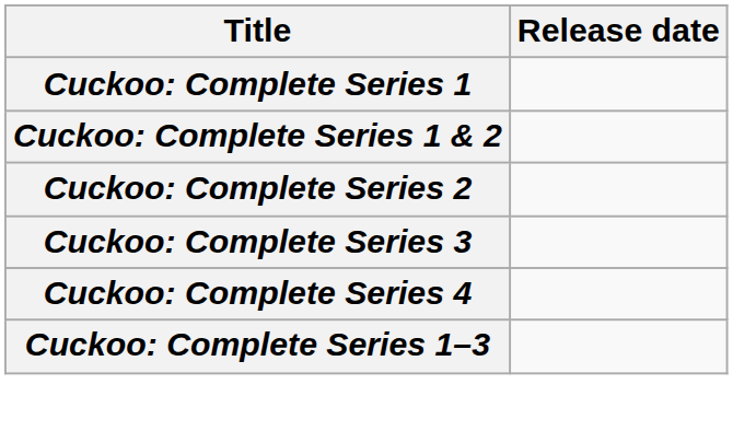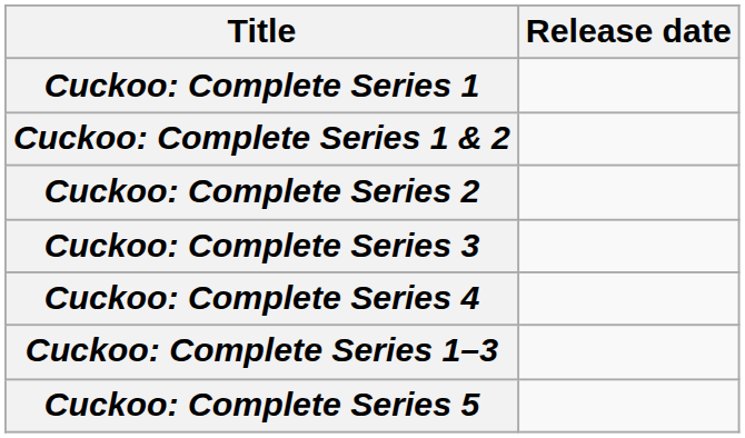+ row: Cuckoo: Complete Series 5
